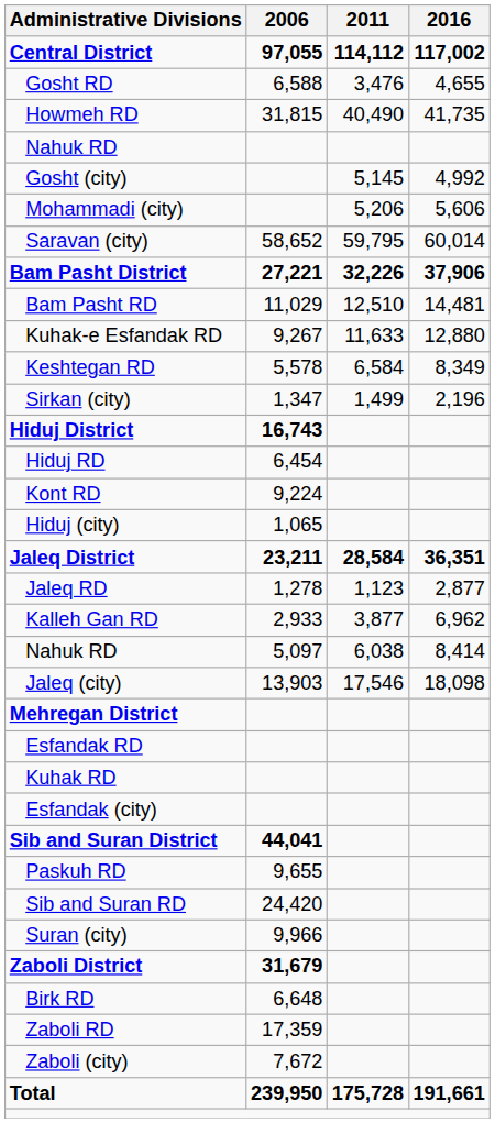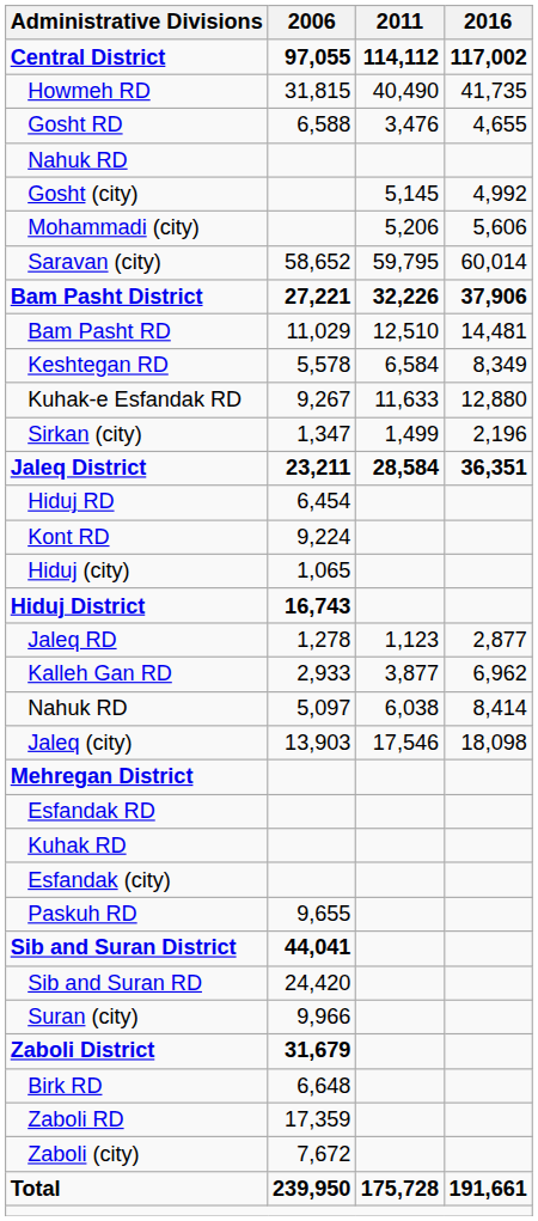rows swapped: Gosht RD <-> Howmeh RD
rows swapped: Keshtegan RD <-> Kuhak-e Esfandak RD
rows swapped: Hiduj District <-> Jaleq District
rows swapped: Sib and Suran District <-> Paskuh RD
